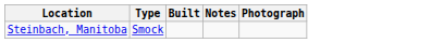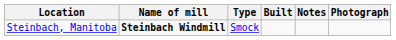+ column: Name of mill | Steinbach Windmill
